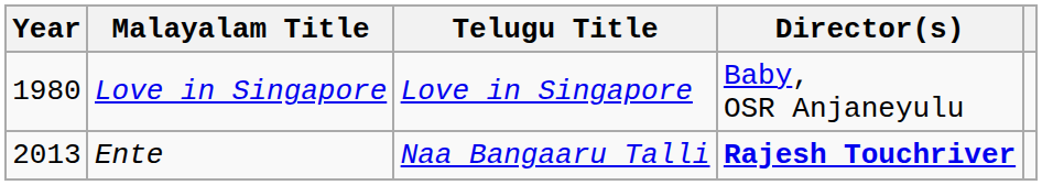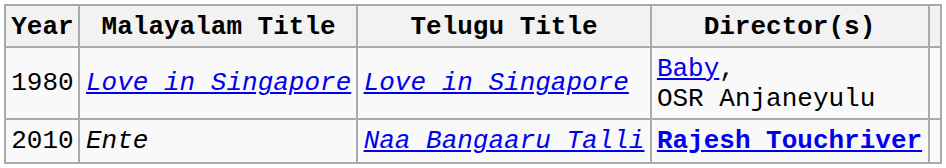Ente | Year: 2013 -> 2010
